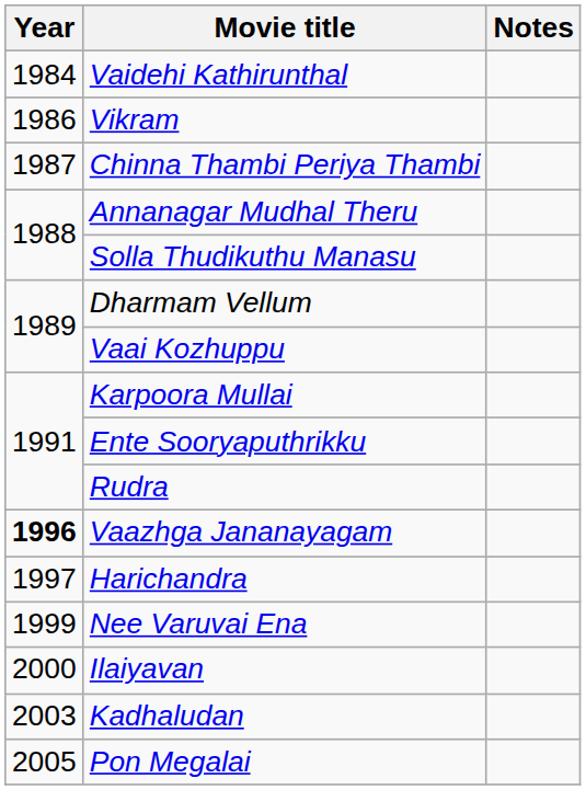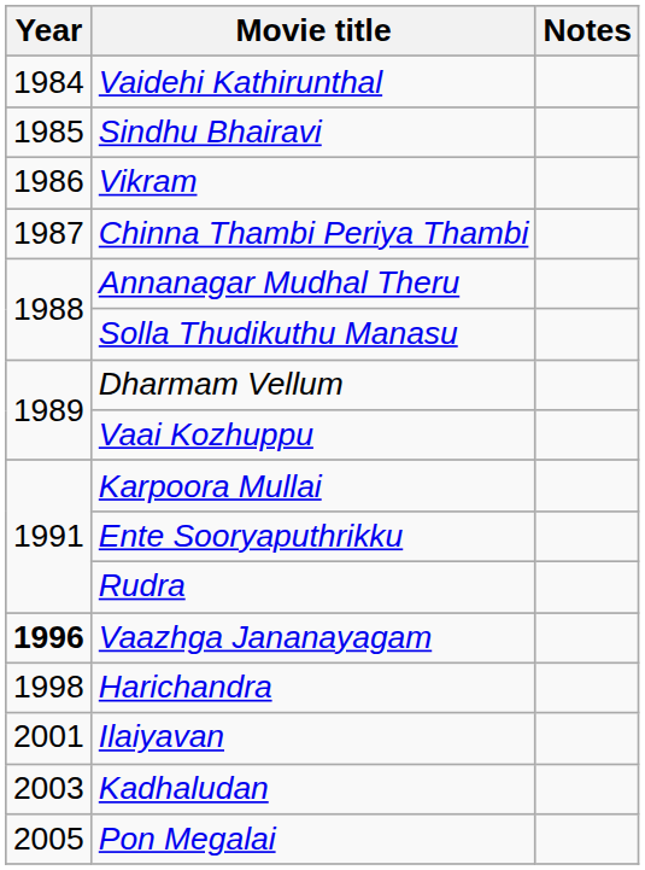+ row: 1985 | Sindhu Bhairavi
Harichandra | Year: 1997 -> 1998
- row: 1999 | Nee Varuvai Ena
Ilaiyavan | Year: 2000 -> 2001
